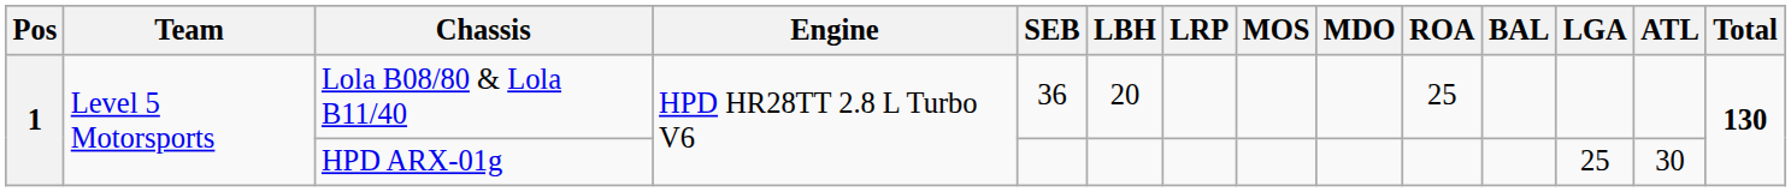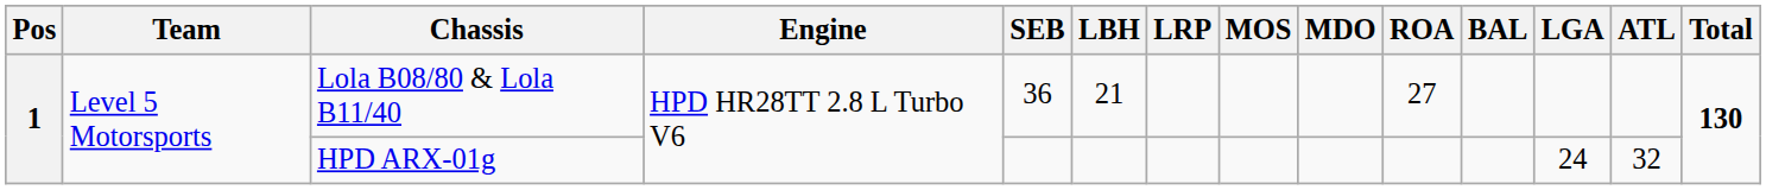Lola B08/80 & Lola B11/40 | LBH: 20 -> 21
Lola B08/80 & Lola B11/40 | ROA: 25 -> 27
HPD ARX-01g | LGA: 25 -> 24
HPD ARX-01g | ATL: 30 -> 32
